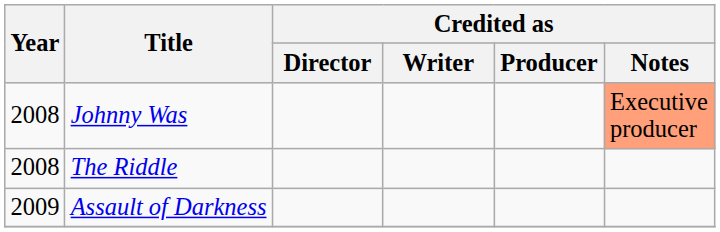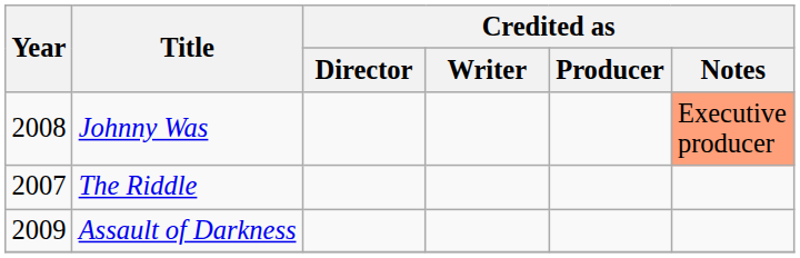The Riddle | Year: 2008 -> 2007
